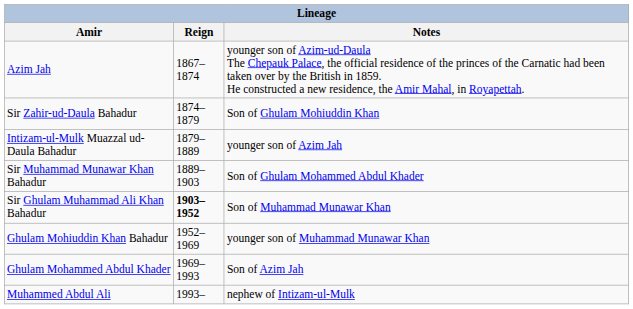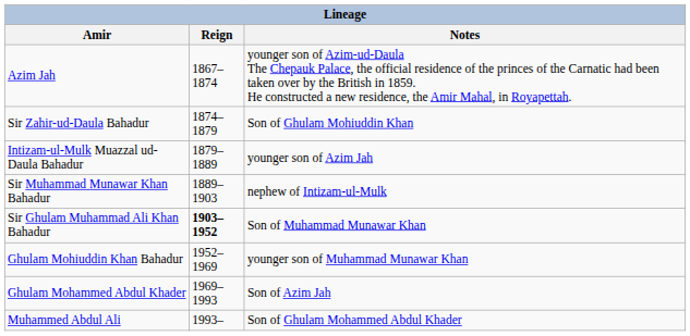Sir Muhammad Munawar Khan Bahadur | Notes: Son of Ghulam Mohammed Abdul Khader -> nephew of Intizam-ul-Mulk
Muhammed Abdul Ali | Notes: nephew of Intizam-ul-Mulk -> Son of Ghulam Mohammed Abdul Khader
